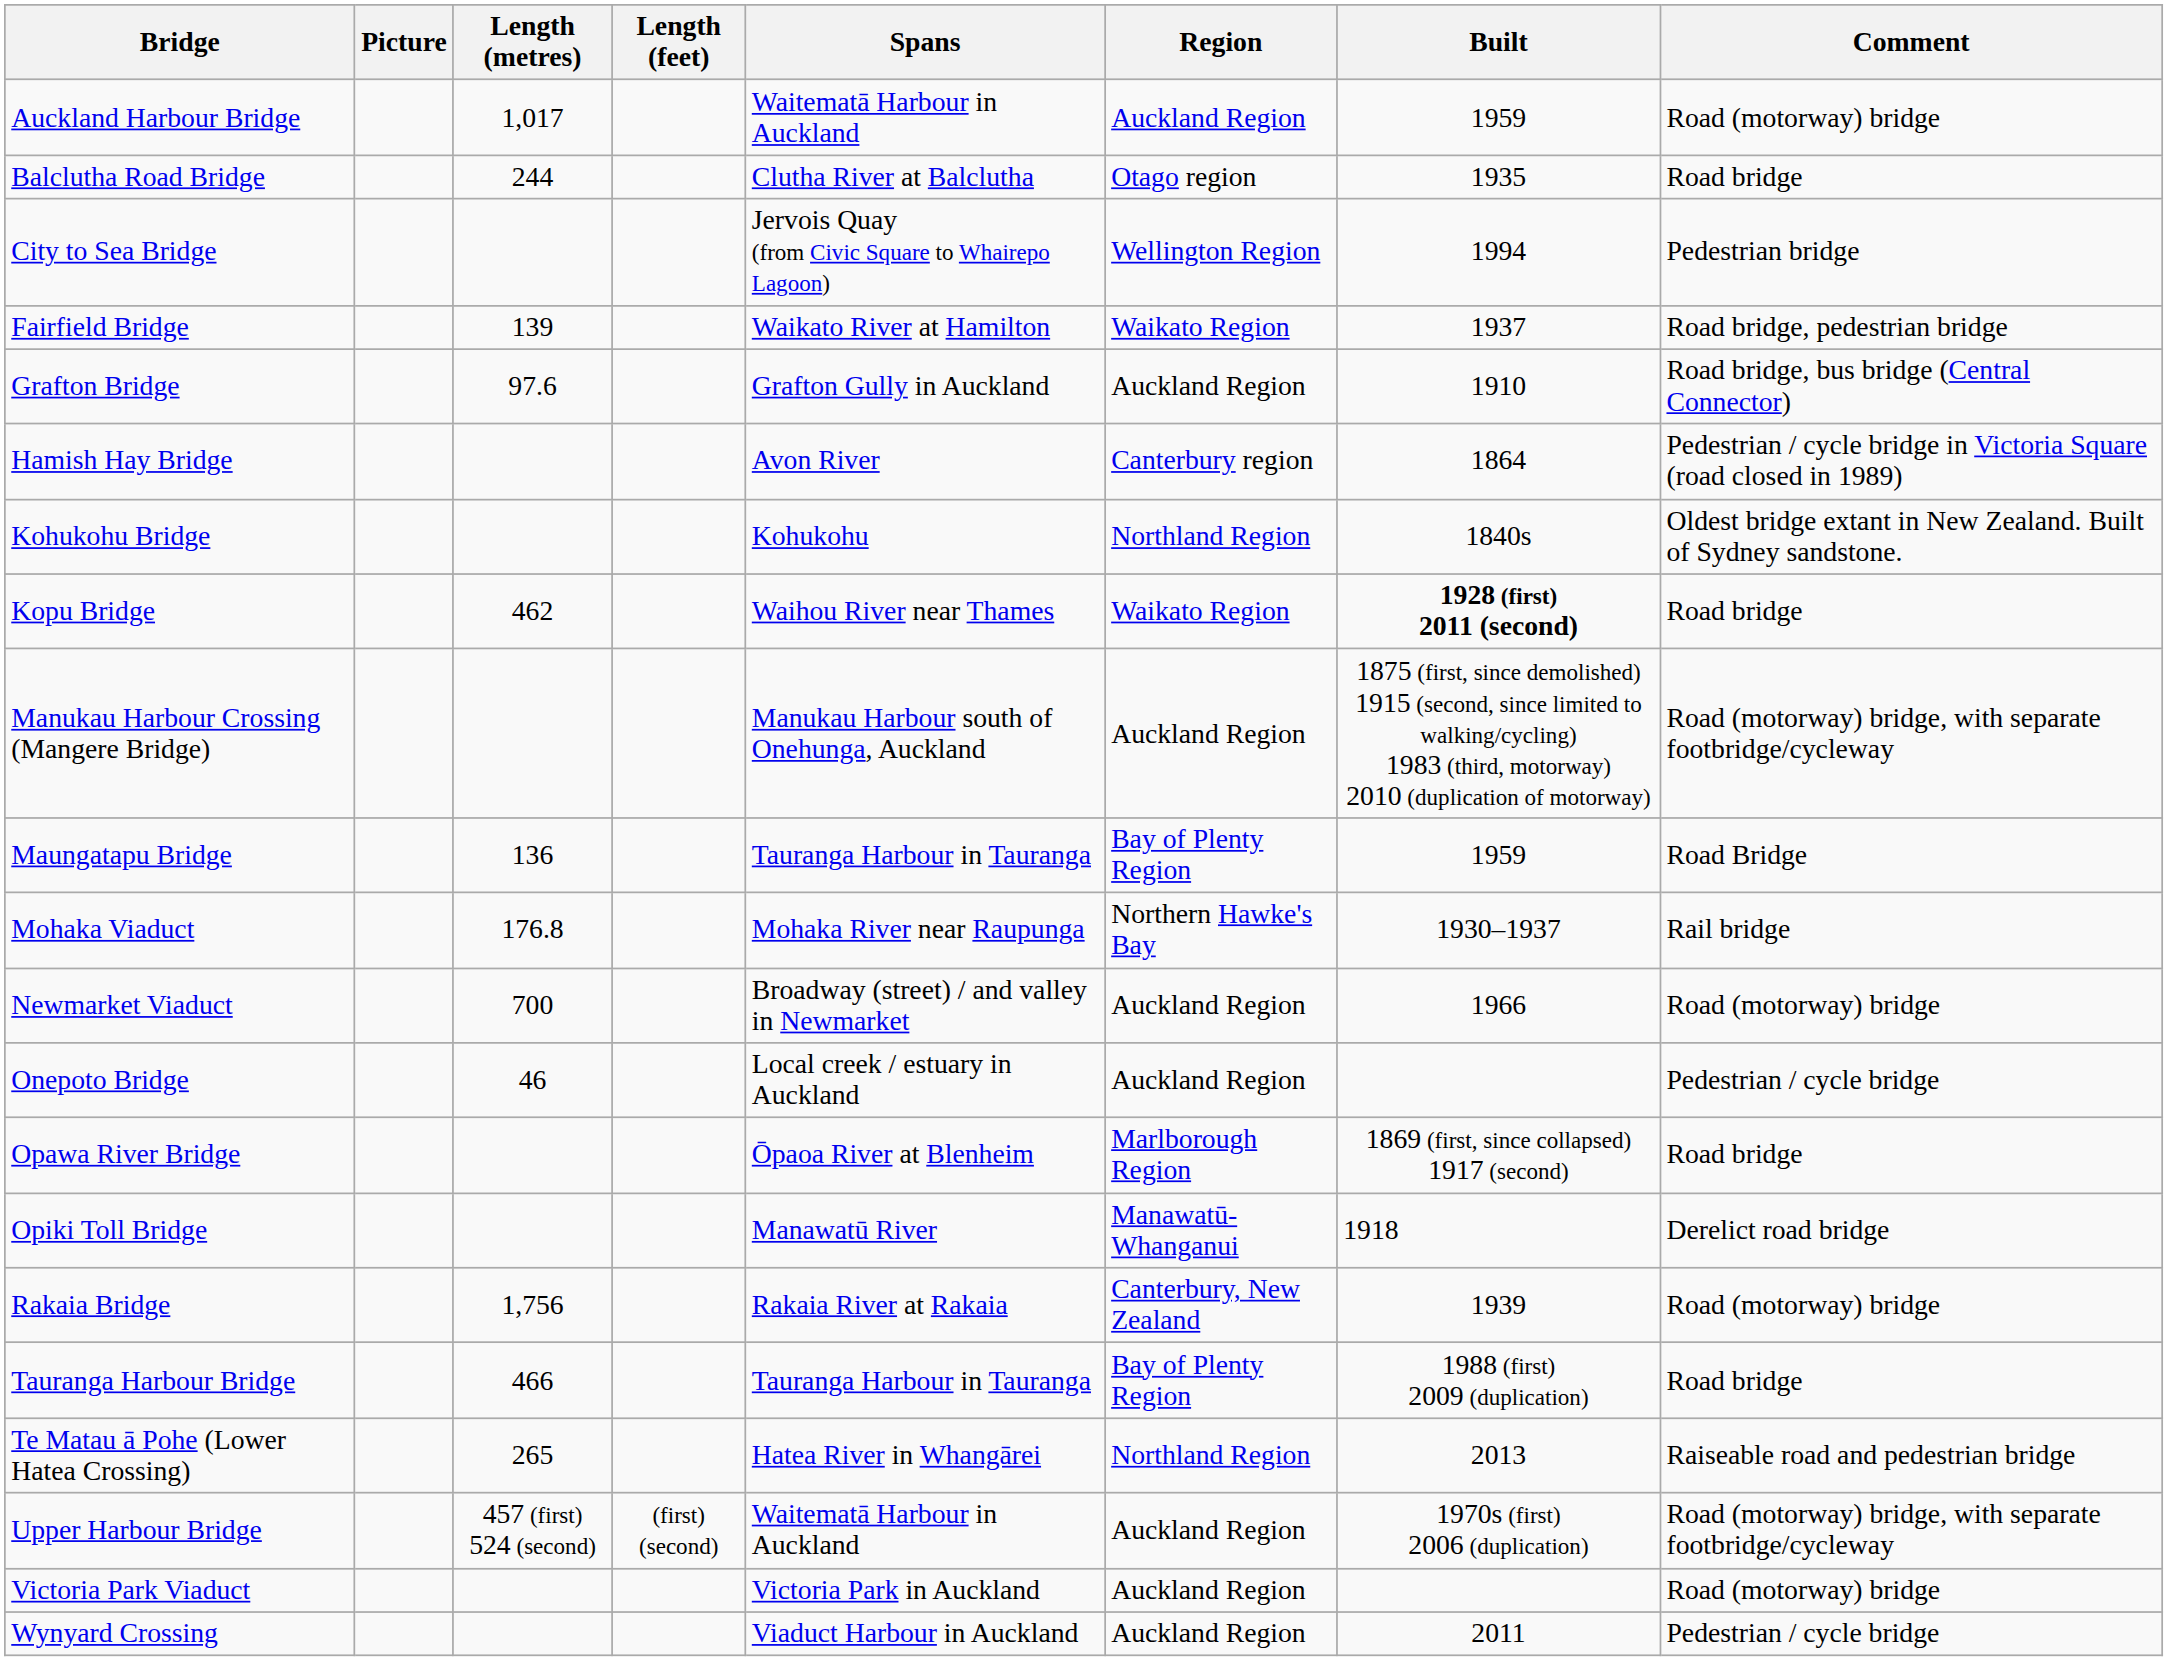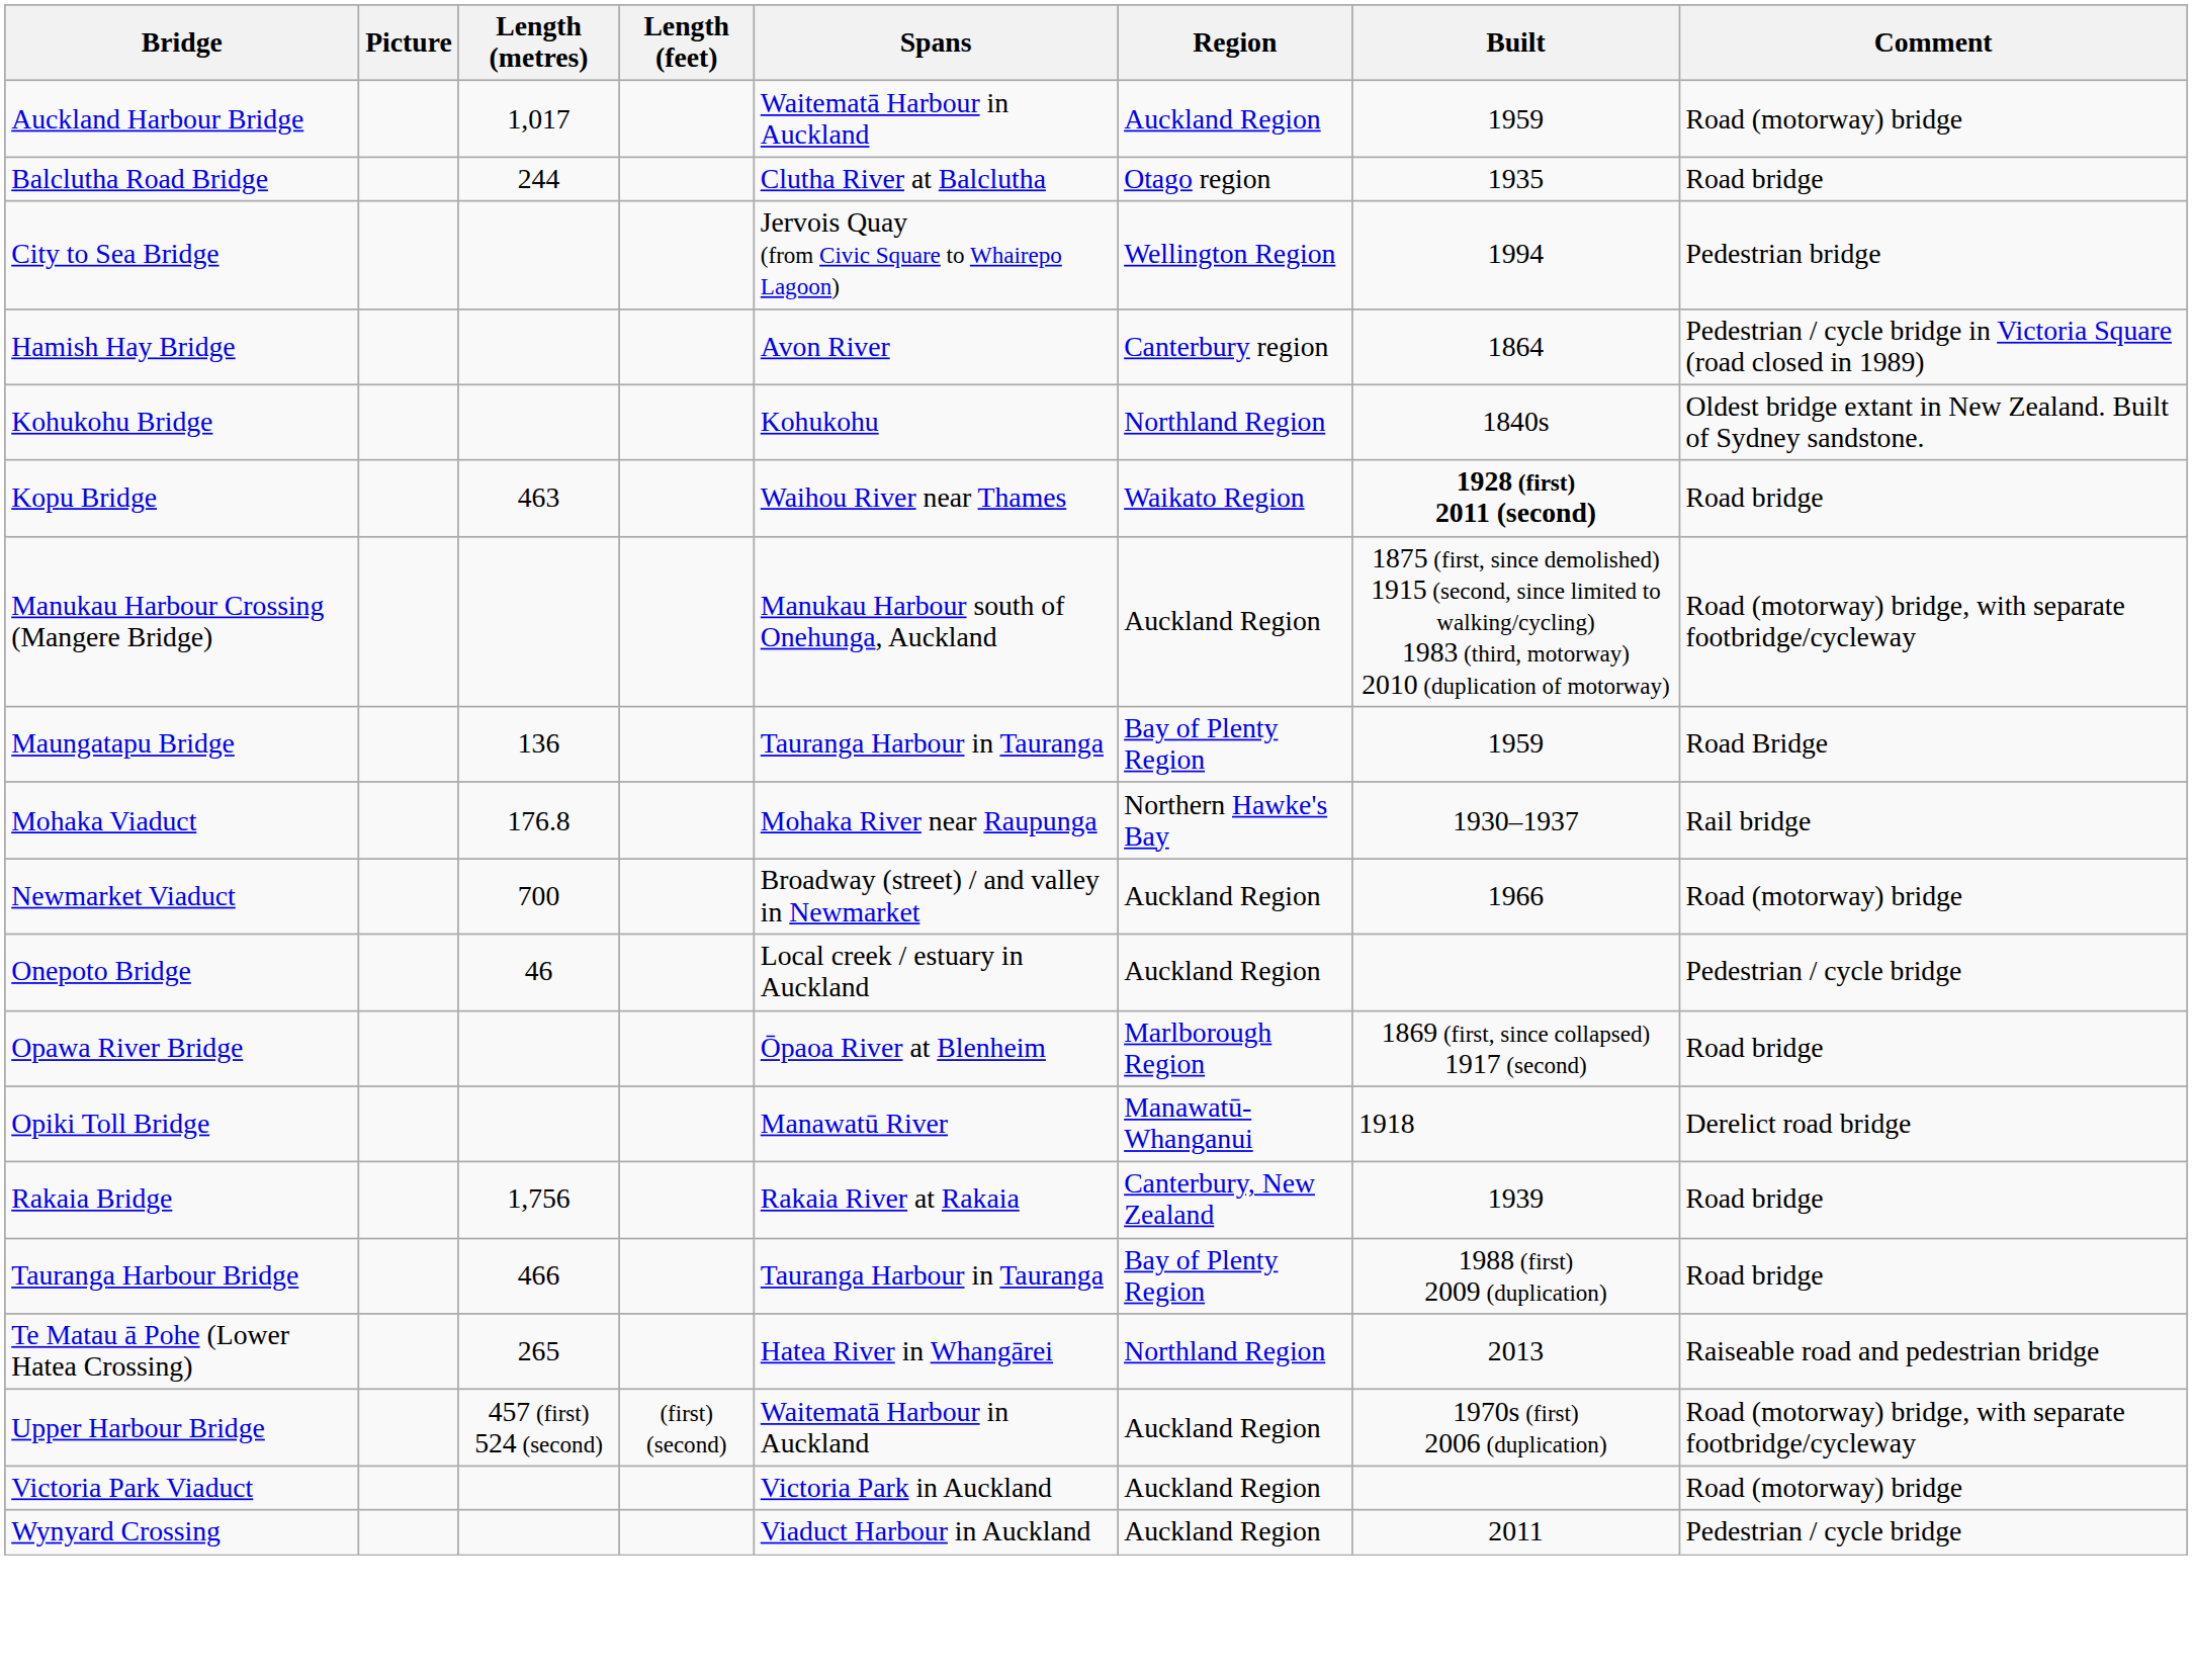- row: Fairfield Bridge | 139 | Waikato River at Hamilton | Waikato Region | 1937 | Road bridge, pedestrian bridge
- row: Grafton Bridge | 97.6 | Grafton Gully in Auckland | Auckland Region | 1910 | Road bridge, bus bridge (Central Connector)
Kopu Bridge | Length (metres): 462 -> 463
Rakaia Bridge | Comment: Road (motorway) bridge -> Road bridge
